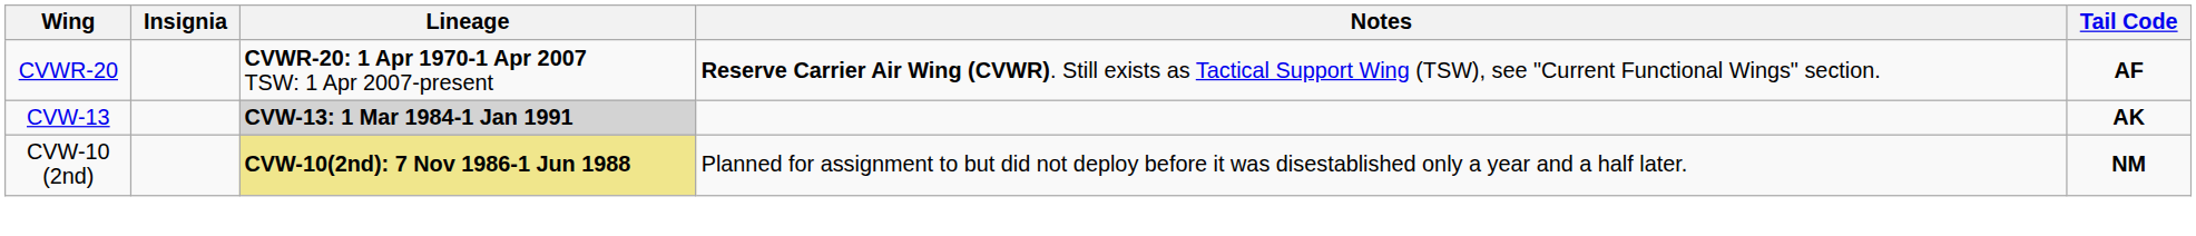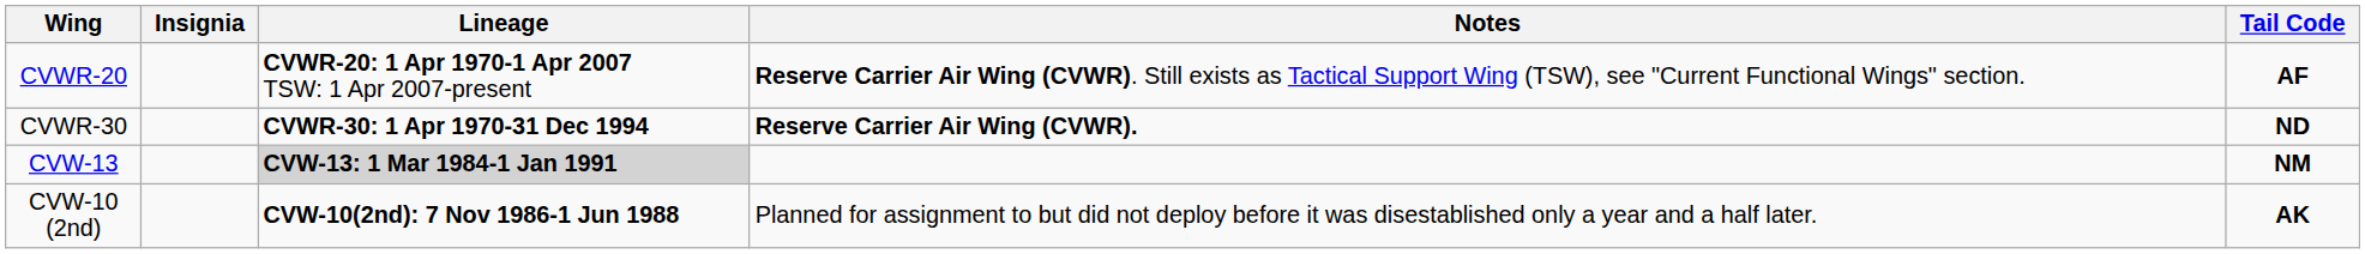+ row: CVWR-30 | CVWR-30: 1 Apr 1970-31 Dec 1994 | Reserve Carrier Air Wing (CVWR). | ND
CVW-13 | Tail Code: AK -> NM
CVW-10 (2nd) | Lineage: khaki background -> no background
CVW-10 (2nd) | Tail Code: NM -> AK
